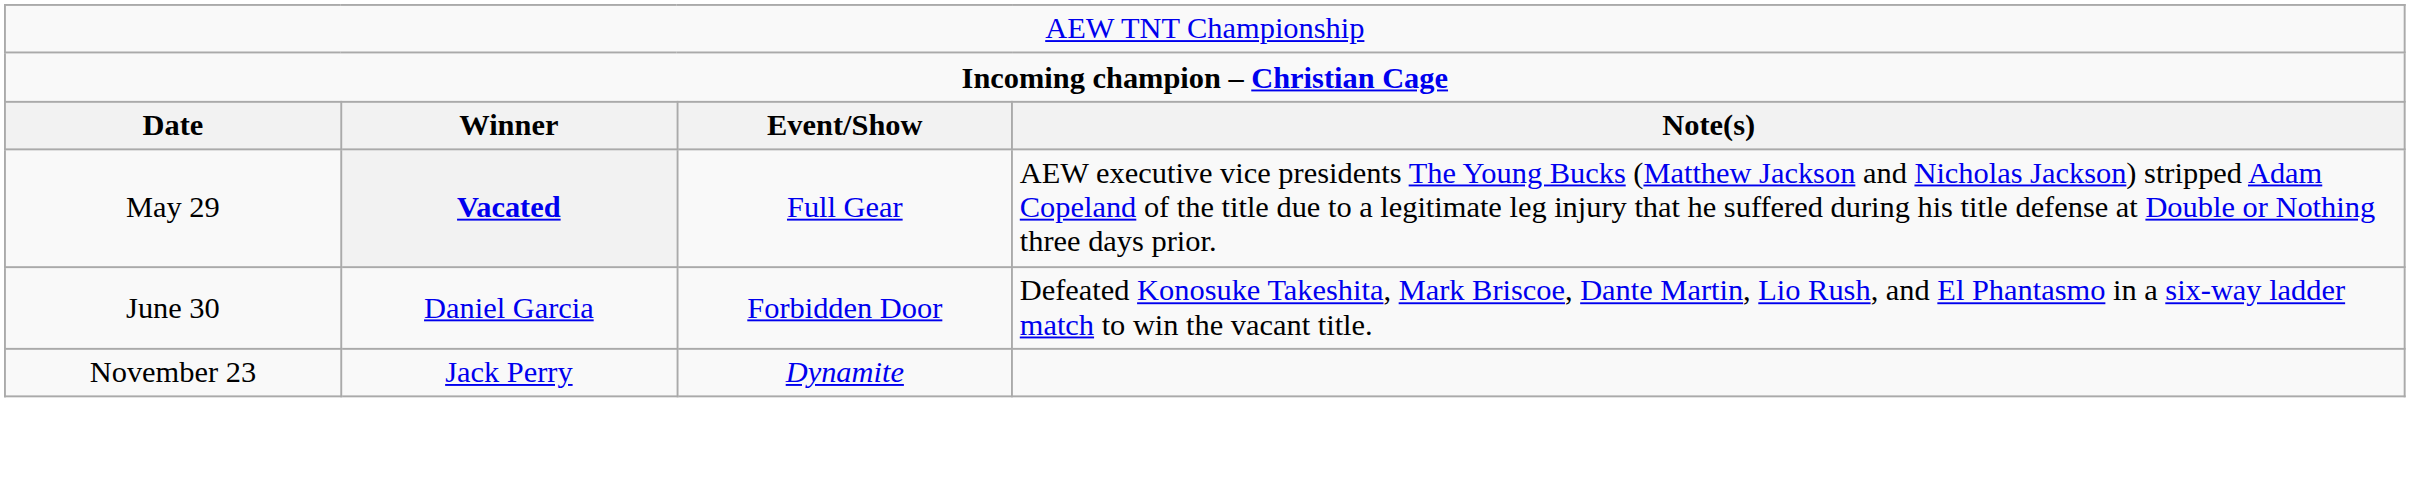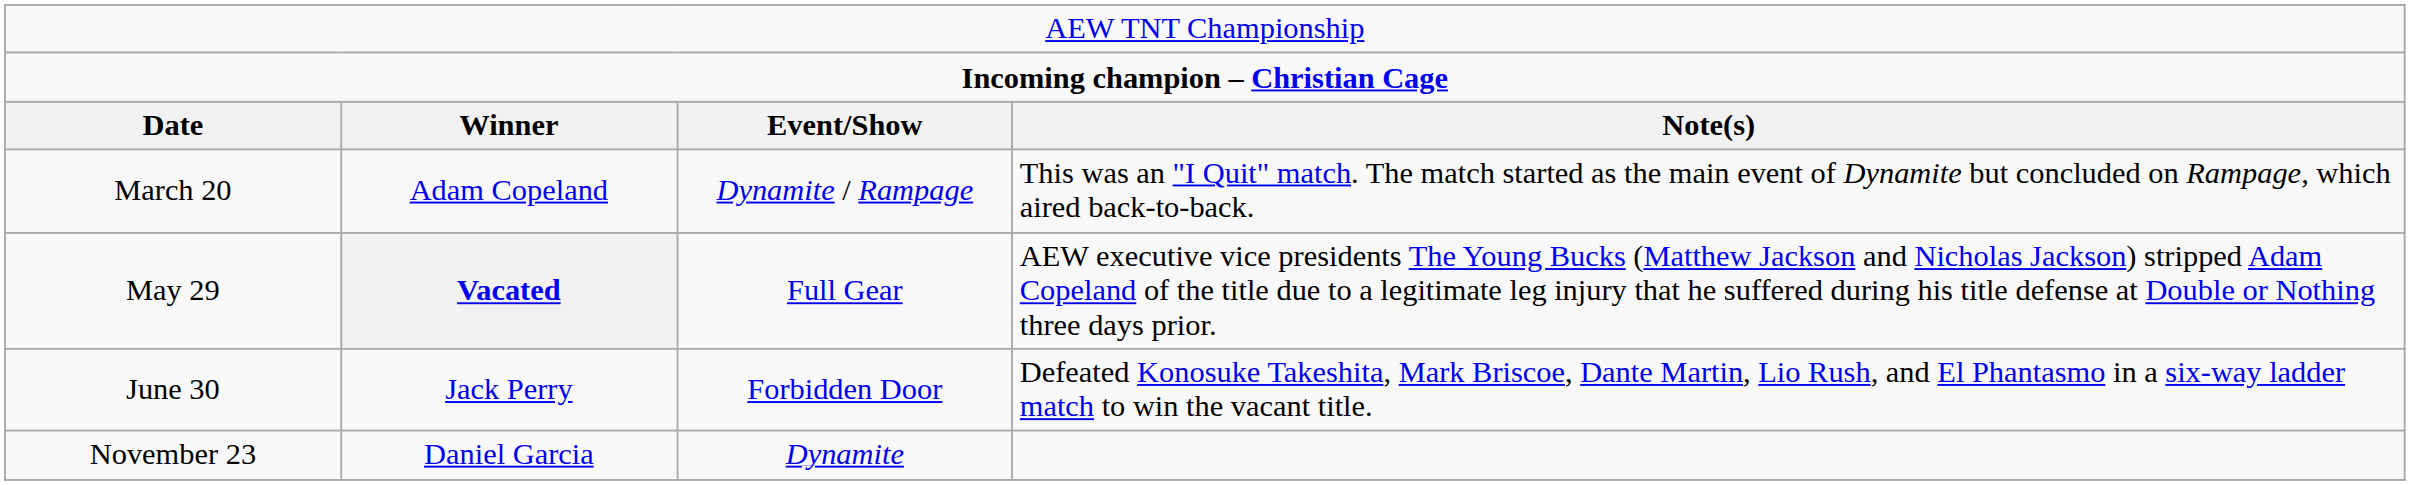+ row: March 20 | Adam Copeland | Dynamite / Rampage | This was an "I Quit" match. The match started as the main event of Dynamite but concluded on Rampage, which aired back-to-back.
June 30 | column 2: Daniel Garcia -> Jack Perry
November 23 | column 2: Jack Perry -> Daniel Garcia
